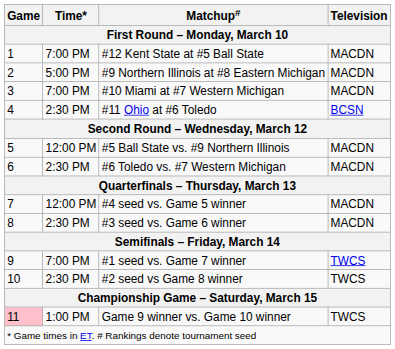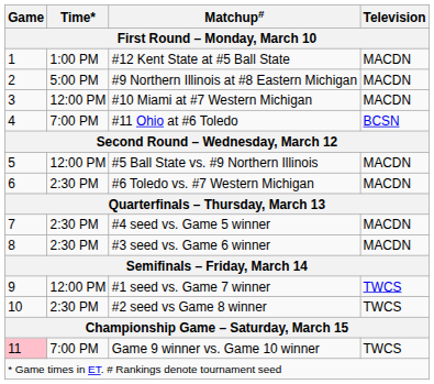#12 Kent State at #5 Ball State | Time*: 7:00 PM -> 1:00 PM
#10 Miami at #7 Western Michigan | Time*: 7:00 PM -> 12:00 PM
#11 Ohio at #6 Toledo | Time*: 2:30 PM -> 7:00 PM
#4 seed vs. Game 5 winner | Time*: 12:00 PM -> 2:30 PM
#1 seed vs. Game 7 winner | Time*: 7:00 PM -> 12:00 PM
Game 9 winner vs. Game 10 winner | Time*: 1:00 PM -> 7:00 PM
